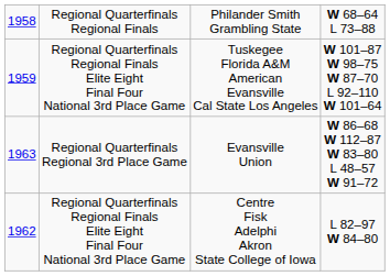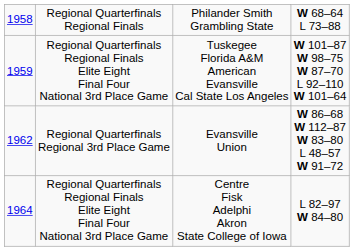Evansville Union | column 1: 1963 -> 1962
Centre Fisk Adelphi Akron State College of Iowa | column 1: 1962 -> 1964
